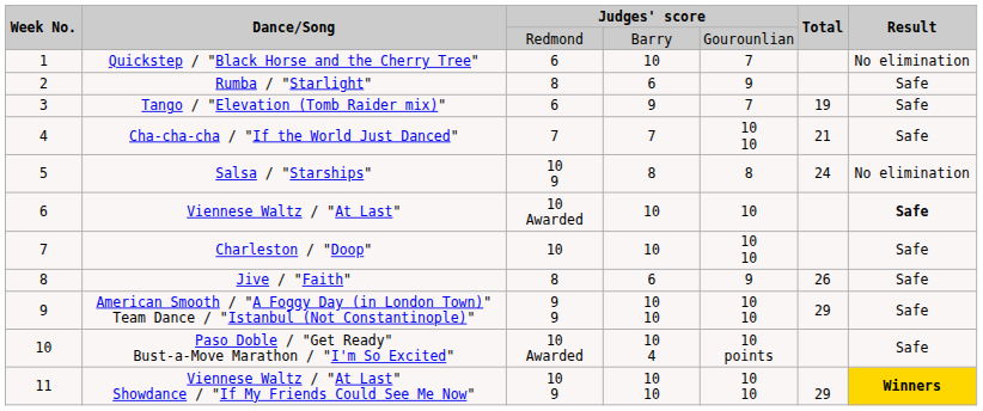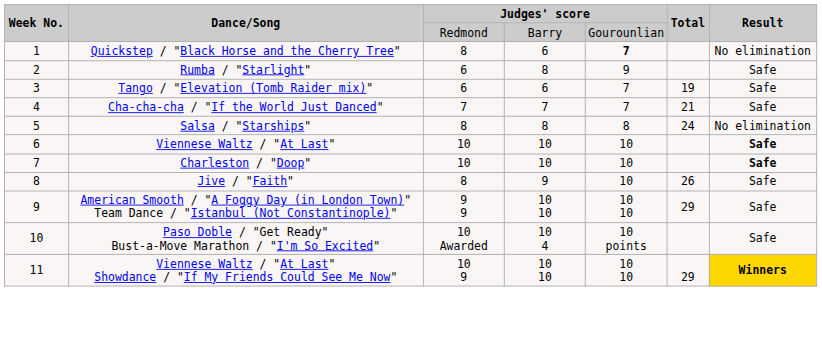Quickstep / "Black Horse and the Cherry Tree" | column 3: 6 -> 8
Quickstep / "Black Horse and the Cherry Tree" | column 4: 10 -> 6
Quickstep / "Black Horse and the Cherry Tree" | column 5: normal -> bold
Rumba / "Starlight" | column 3: 8 -> 6
Rumba / "Starlight" | column 4: 6 -> 8
Tango / "Elevation (Tomb Raider mix)" | column 4: 9 -> 6
Cha-cha-cha / "If the World Just Danced" | column 5: 10 10 -> 7
Salsa / "Starships" | column 3: 10 9 -> 8
Viennese Waltz / "At Last" | column 3: 10 Awarded -> 10
Charleston / "Doop" | column 5: 10 10 -> 10
Charleston / "Doop" | Result: normal -> bold
Jive / "Faith" | column 4: 6 -> 9
Jive / "Faith" | column 5: 9 -> 10
